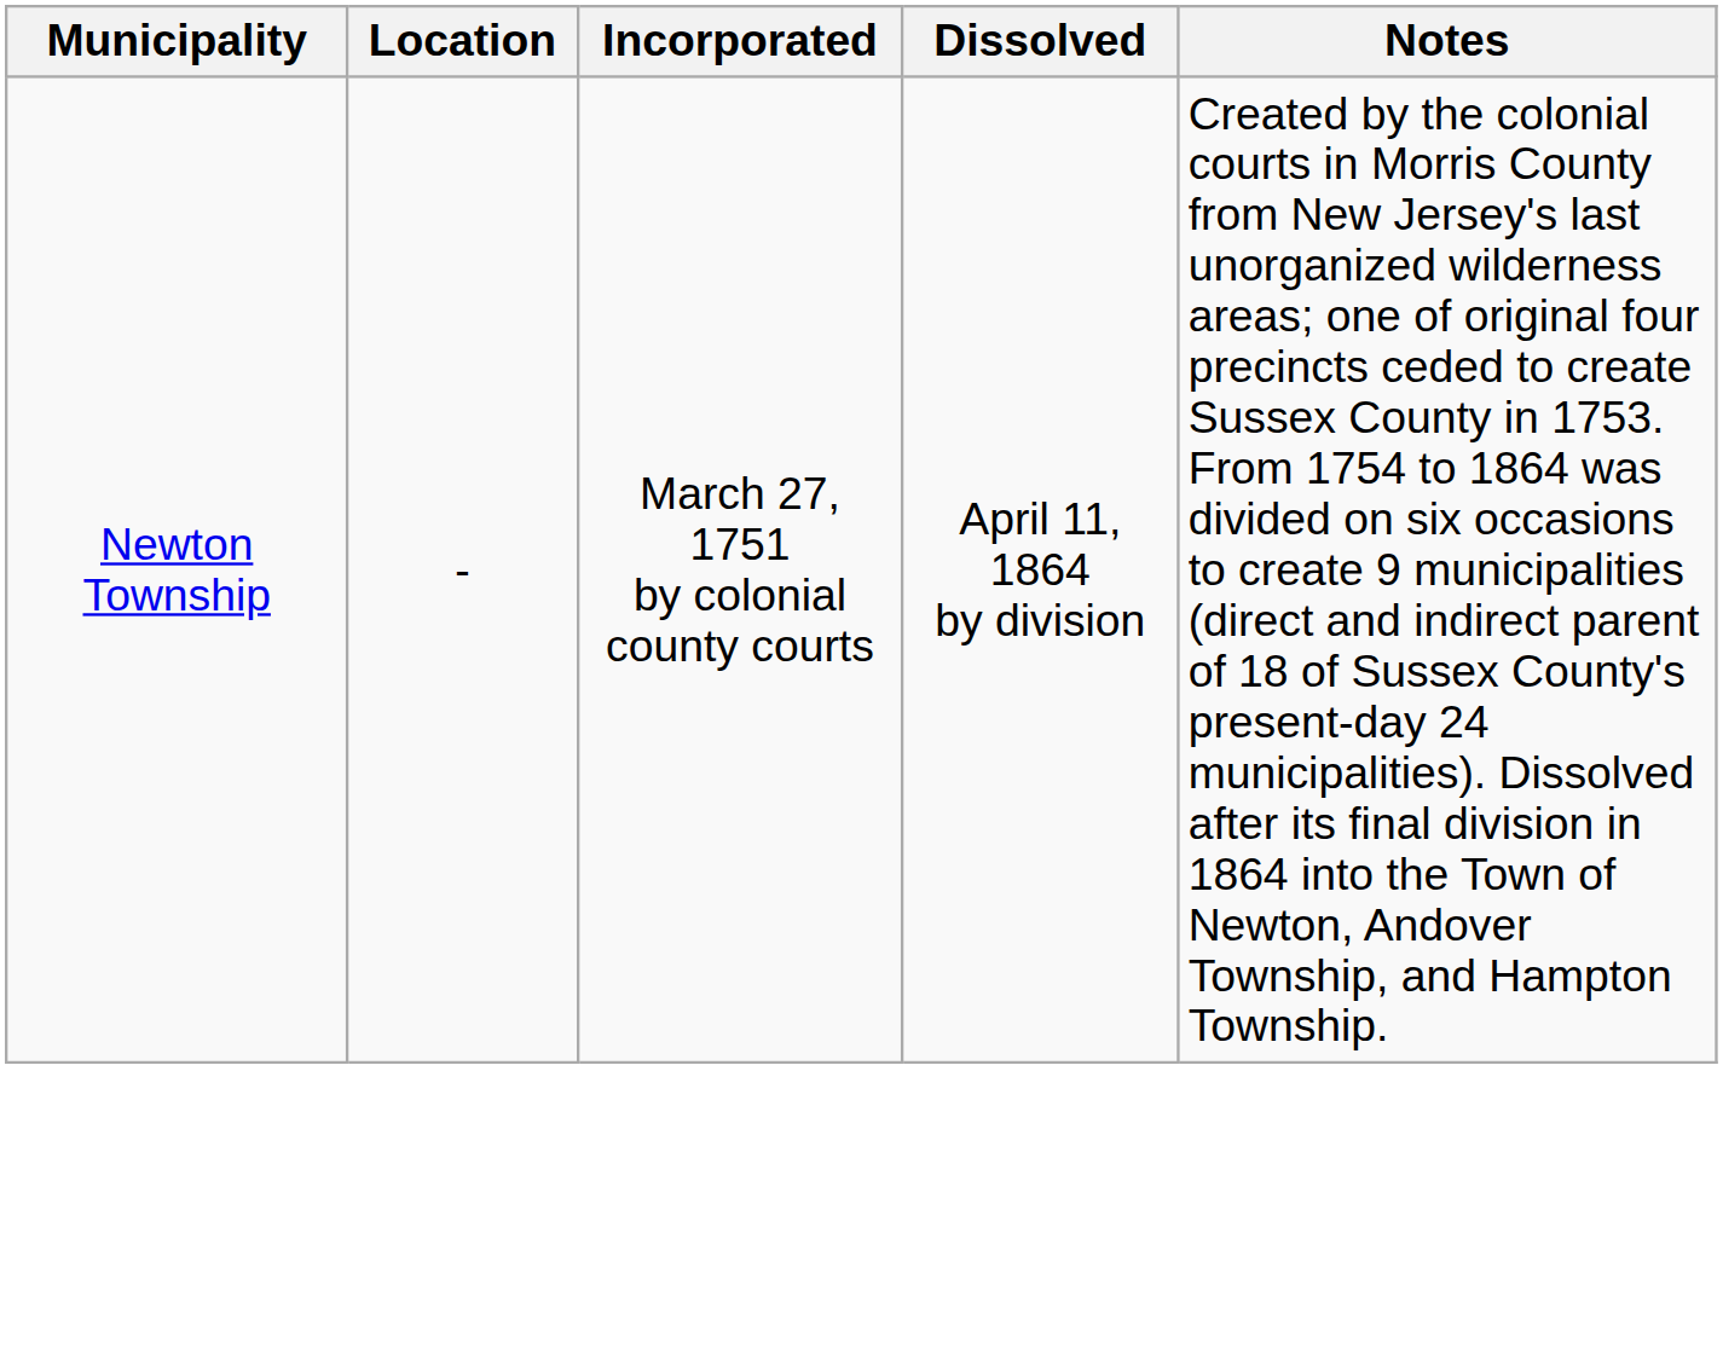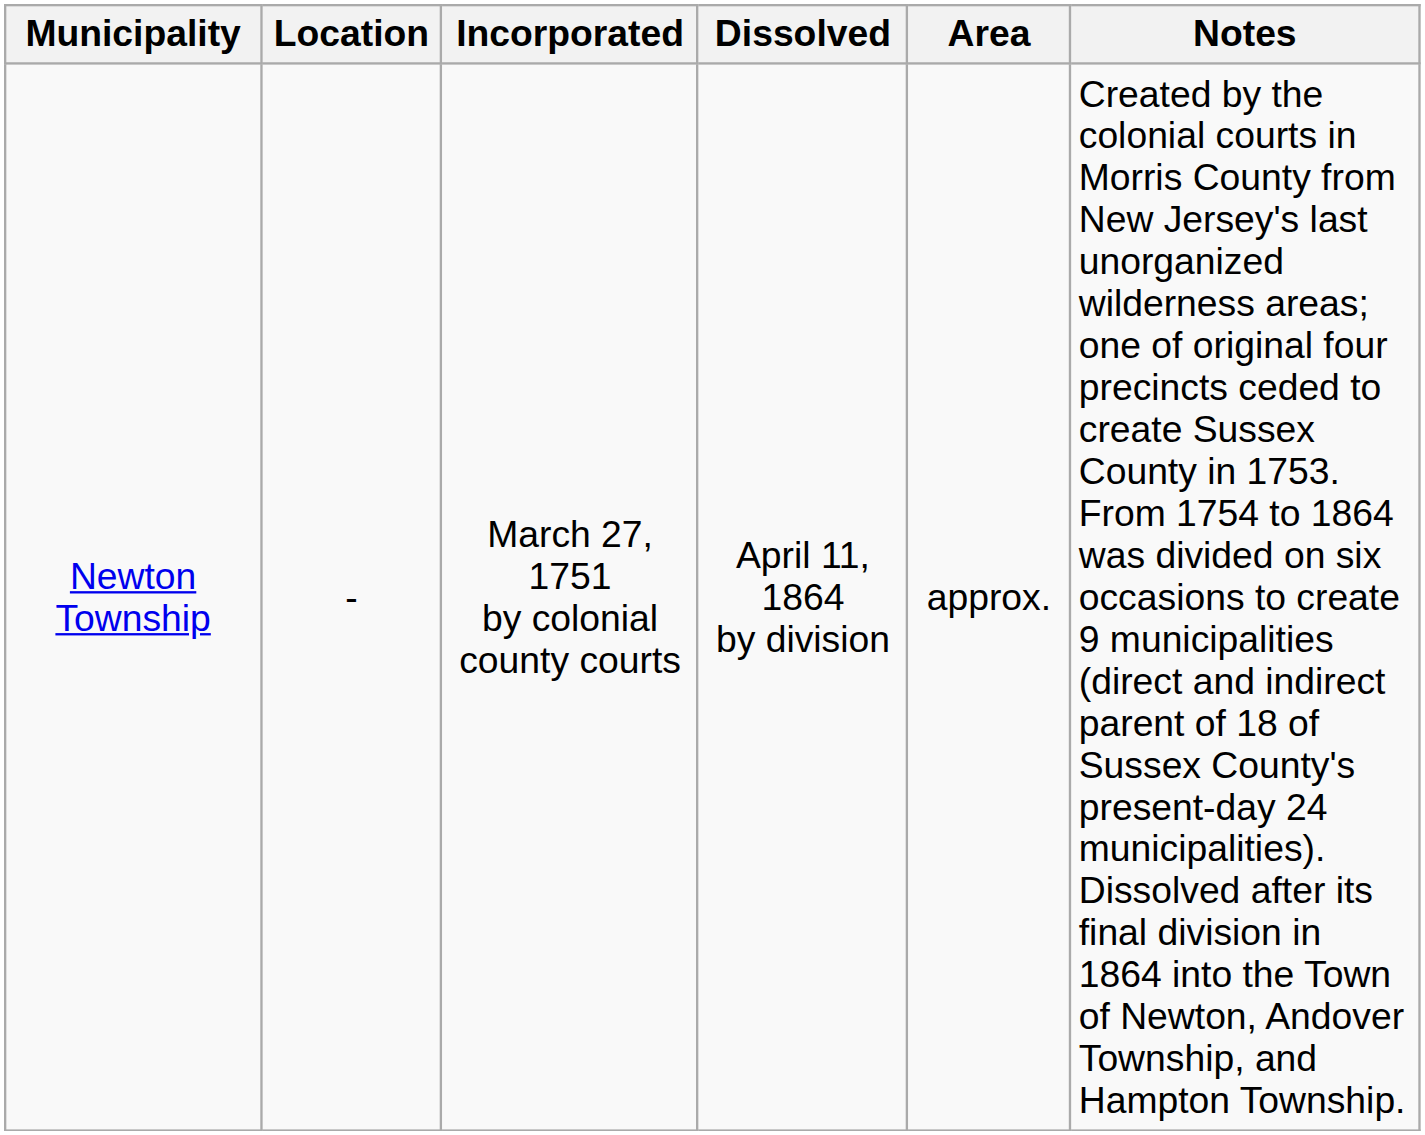+ column: Area | approx.
